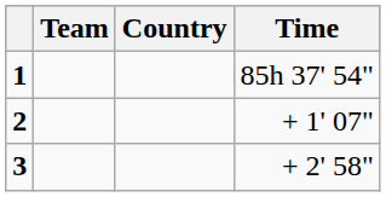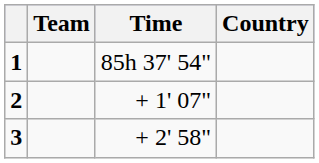columns swapped: Country <-> Time
